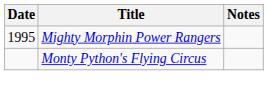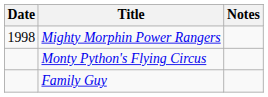Mighty Morphin Power Rangers | Date: 1995 -> 1998
+ row: Family Guy
